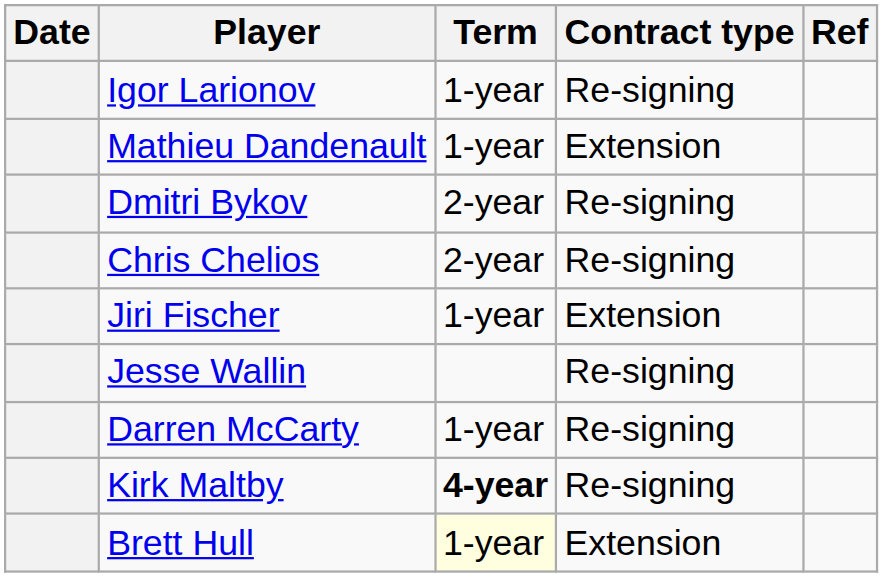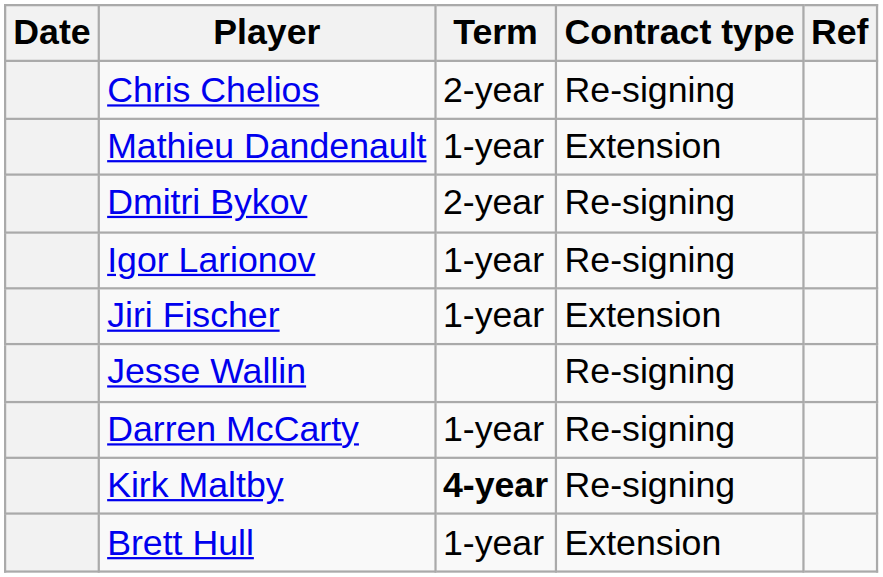rows swapped: Chris Chelios <-> Igor Larionov
Brett Hull | Term: lightyellow background -> no background
